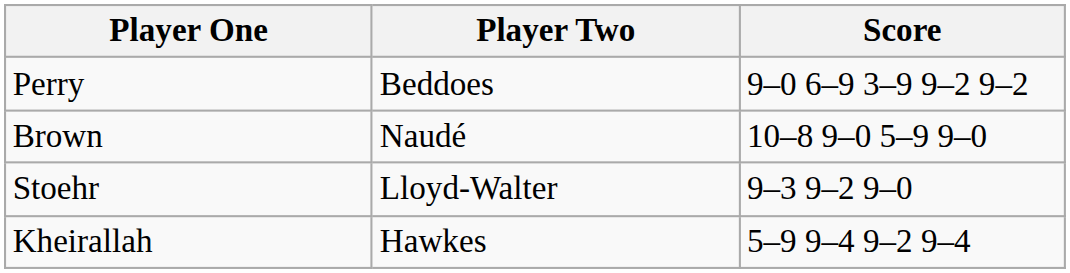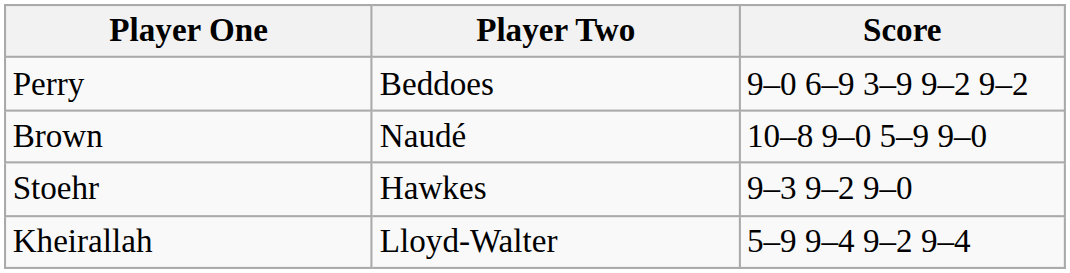Stoehr | Player Two: Lloyd-Walter -> Hawkes
Kheirallah | Player Two: Hawkes -> Lloyd-Walter
